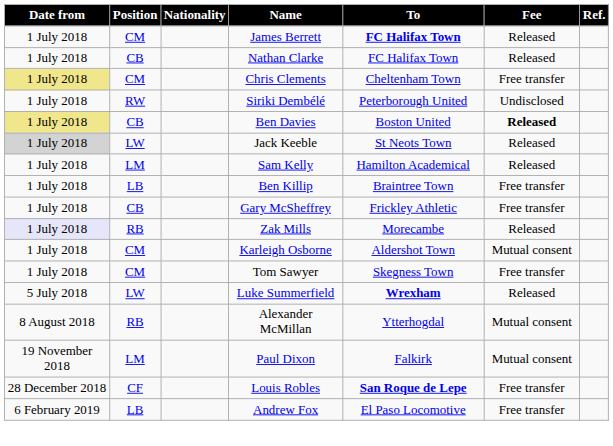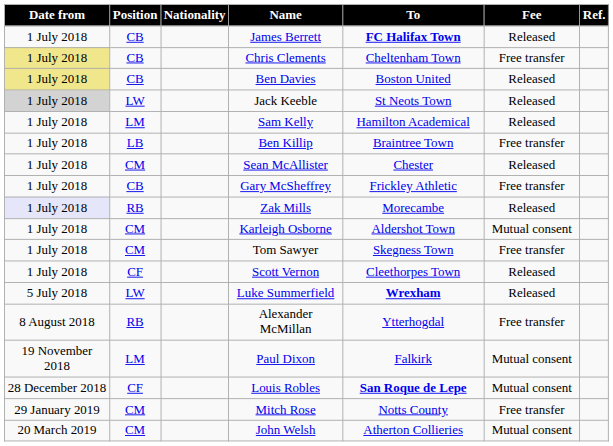James Berrett | Position: CM -> CB
- row: 1 July 2018 | CB | Nathan Clarke | FC Halifax Town | Released
Chris Clements | Position: CM -> CB
- row: 1 July 2018 | RW | Siriki Dembélé | Peterborough United | Undisclosed
Ben Davies | Fee: bold -> normal
+ row: 1 July 2018 | CM | Sean McAllister | Chester | Released
+ row: 1 July 2018 | CF | Scott Vernon | Cleethorpes Town | Released
Alexander McMillan | Fee: Mutual consent -> Free transfer
Louis Robles | Fee: Free transfer -> Mutual consent
+ row: 29 January 2019 | CM | Mitch Rose | Notts County | Free transfer
- row: 6 February 2019 | LB | Andrew Fox | El Paso Locomotive | Free transfer
+ row: 20 March 2019 | CM | John Welsh | Atherton Collieries | Mutual consent
